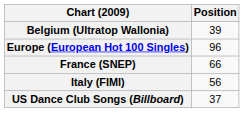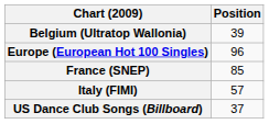France (SNEP) | Position: 66 -> 85
Italy (FIMI) | Position: 56 -> 57
